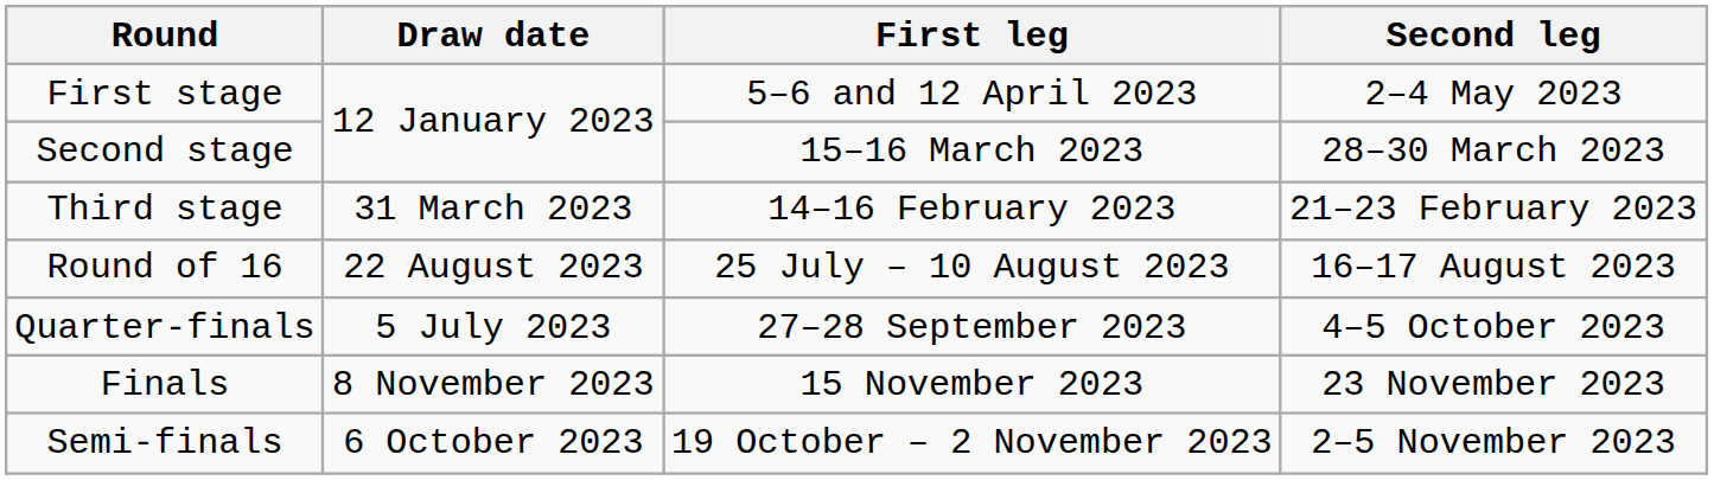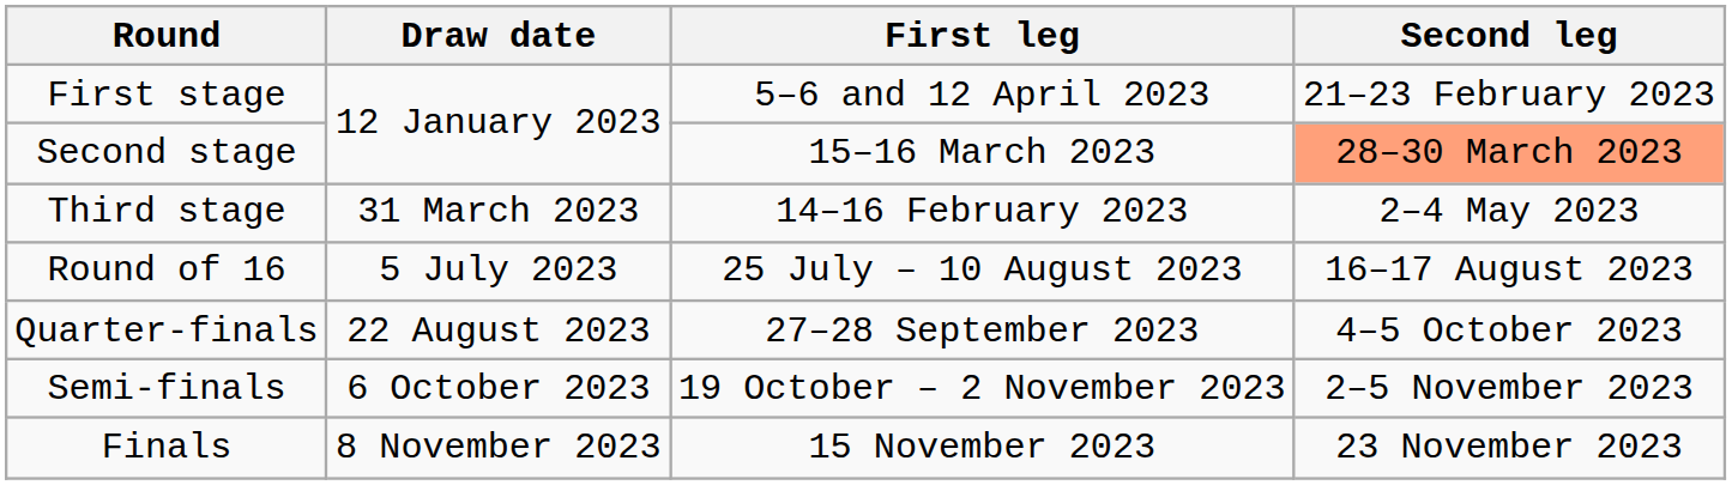First stage | Second leg: 2–4 May 2023 -> 21–23 February 2023
Second stage | Second leg: no background -> lightsalmon background
Third stage | Second leg: 21–23 February 2023 -> 2–4 May 2023
Round of 16 | Draw date: 22 August 2023 -> 5 July 2023
Quarter-finals | Draw date: 5 July 2023 -> 22 August 2023
rows swapped: Semi-finals <-> Finals
